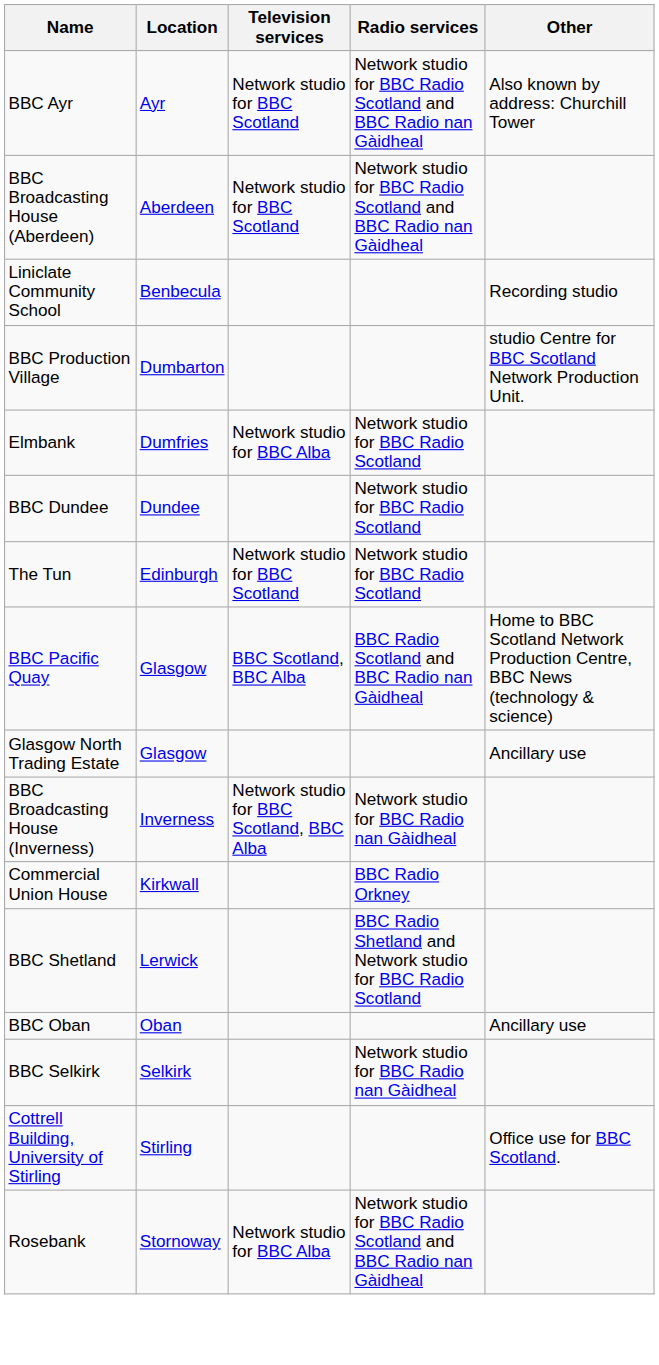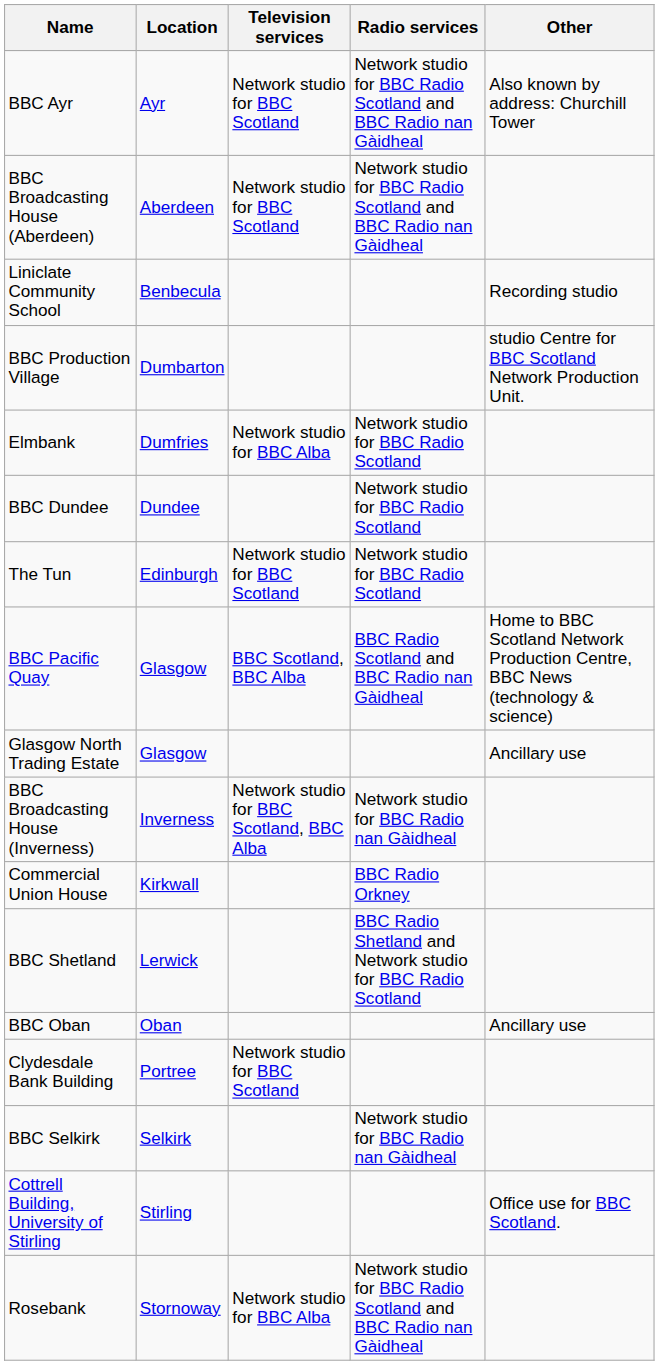+ row: Clydesdale Bank Building | Portree | Network studio for BBC Scotland
